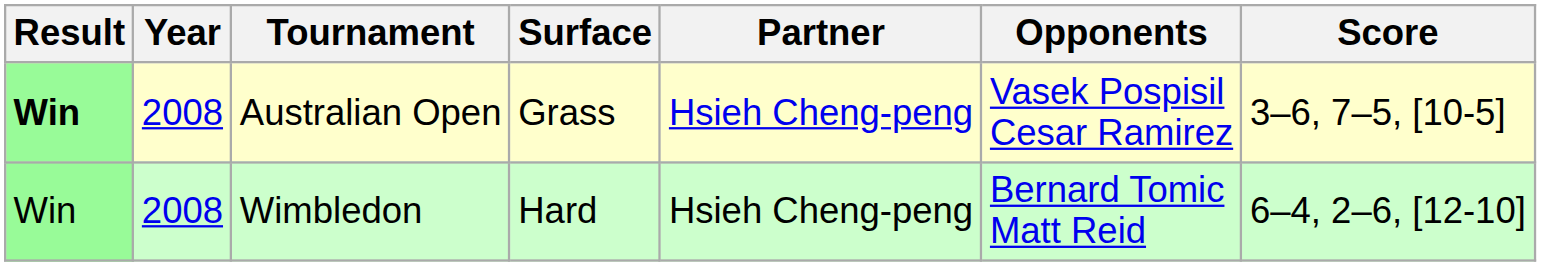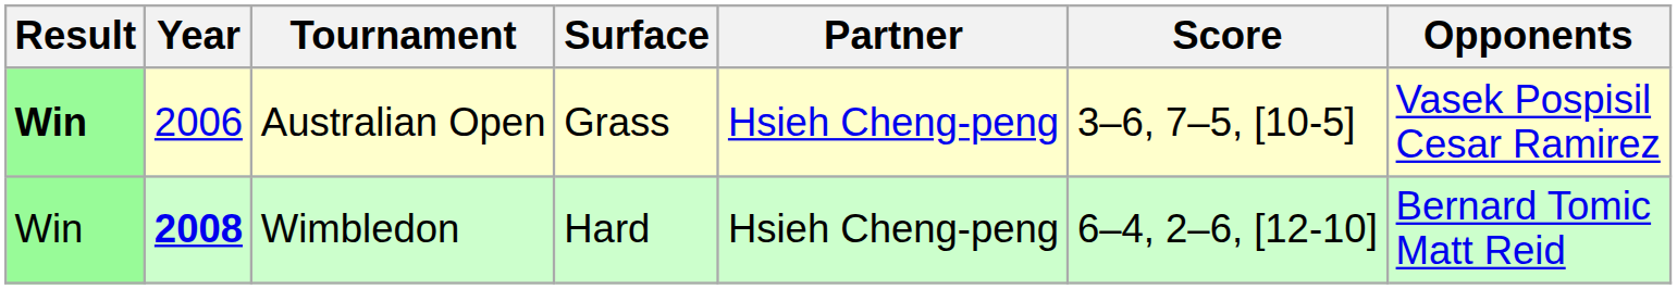columns swapped: Opponents <-> Score
Australian Open | Year: 2008 -> 2006
Wimbledon | Year: normal -> bold
